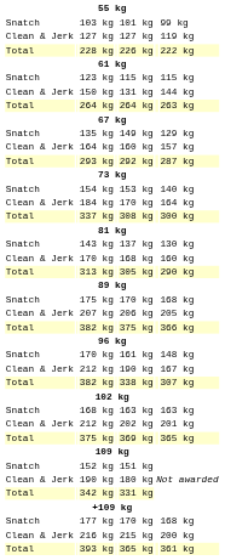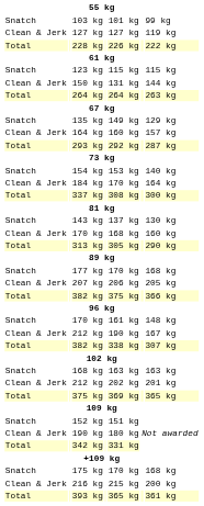rows swapped: 175 kg <-> 177 kg
